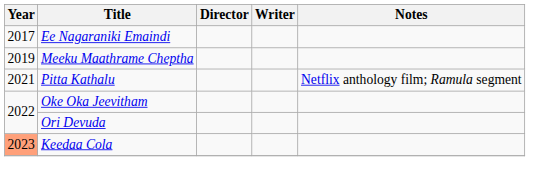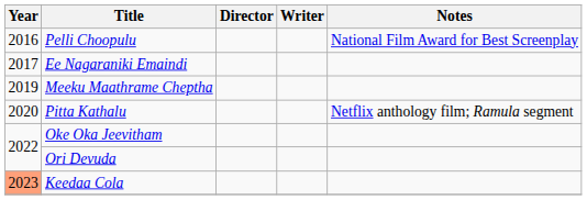+ row: 2016 | Pelli Choopulu | National Film Award for Best Screenplay
Pitta Kathalu | Year: 2021 -> 2020
